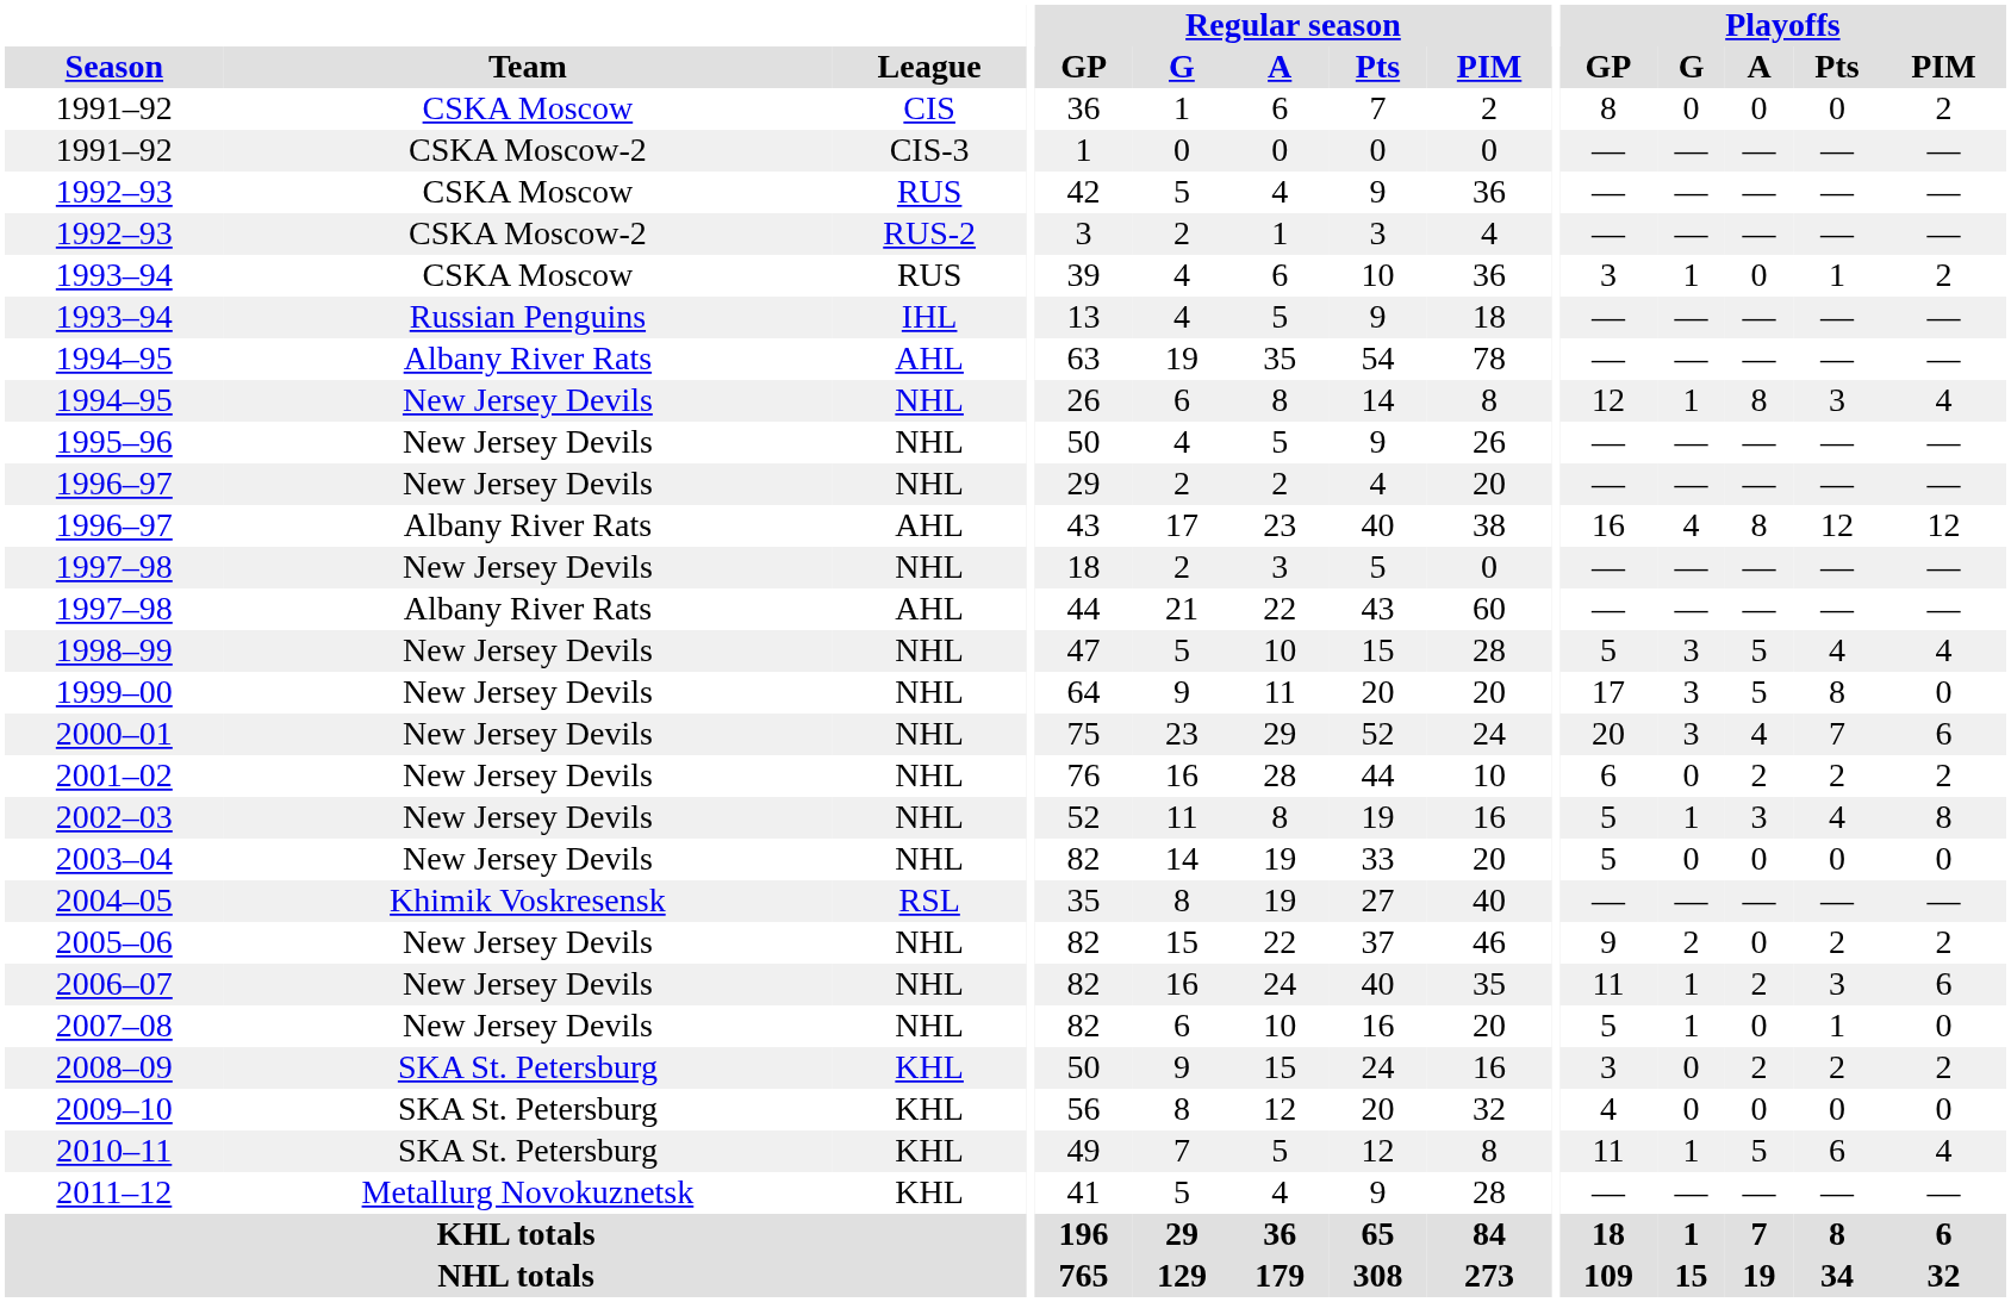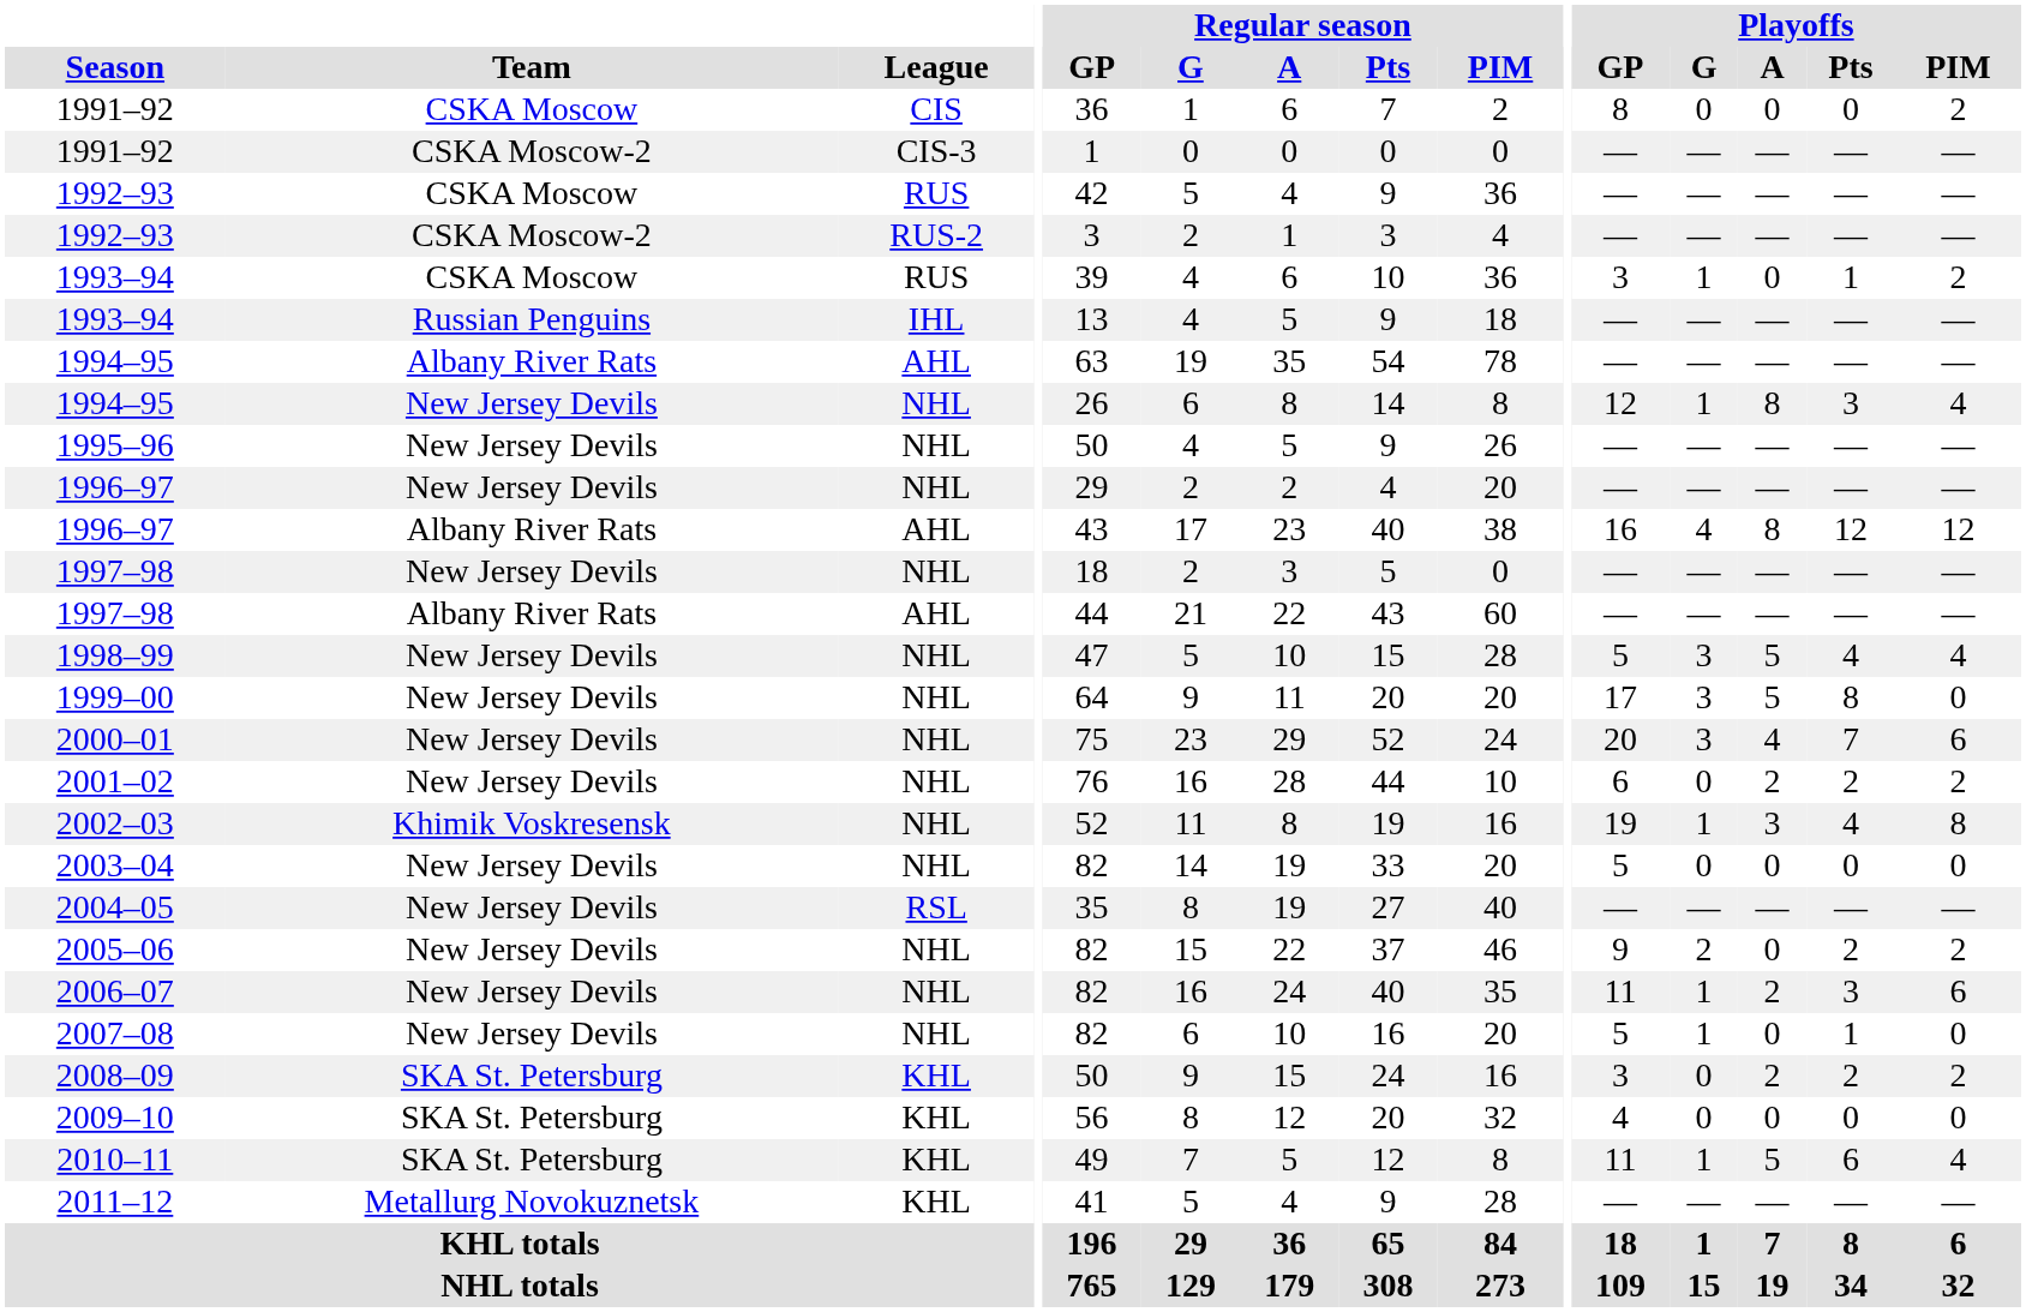2002–03 | Team: New Jersey Devils -> Khimik Voskresensk
2002–03 | Playoffs / GP: 5 -> 19
2004–05 | Team: Khimik Voskresensk -> New Jersey Devils
